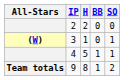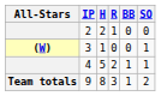+ column: R | 1 | 0 | 2 | 3
